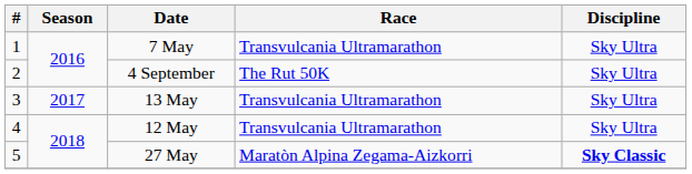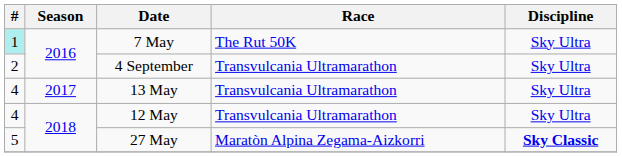7 May | #: no background -> paleturquoise background
7 May | Race: Transvulcania Ultramarathon -> The Rut 50K
4 September | Race: The Rut 50K -> Transvulcania Ultramarathon
13 May | #: 3 -> 4
